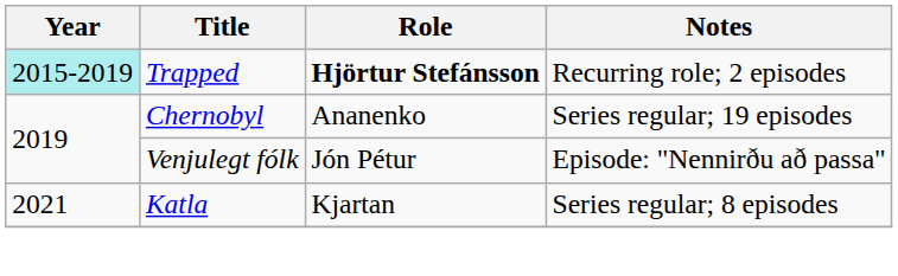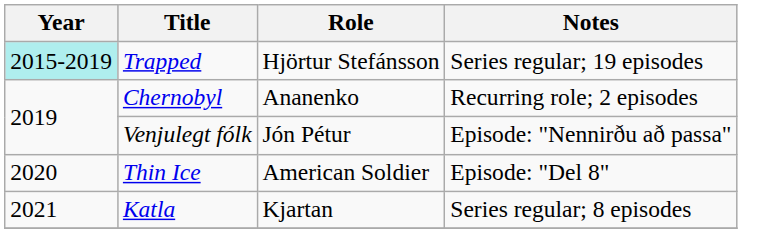Trapped | Role: bold -> normal
Trapped | Notes: Recurring role; 2 episodes -> Series regular; 19 episodes
Chernobyl | Notes: Series regular; 19 episodes -> Recurring role; 2 episodes
+ row: 2020 | Thin Ice | American Soldier | Episode: "Del 8"
